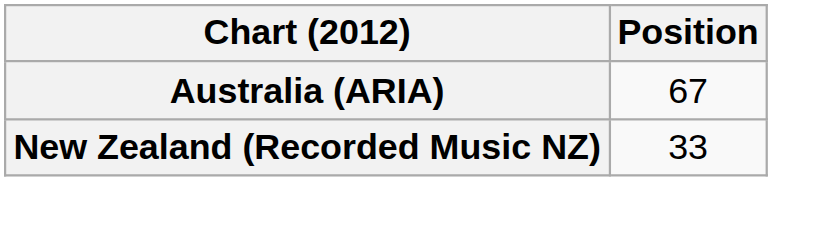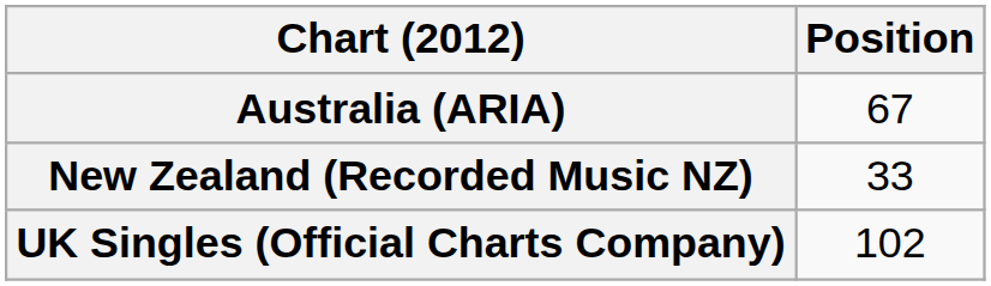+ row: UK Singles (Official Charts Company) | 102
